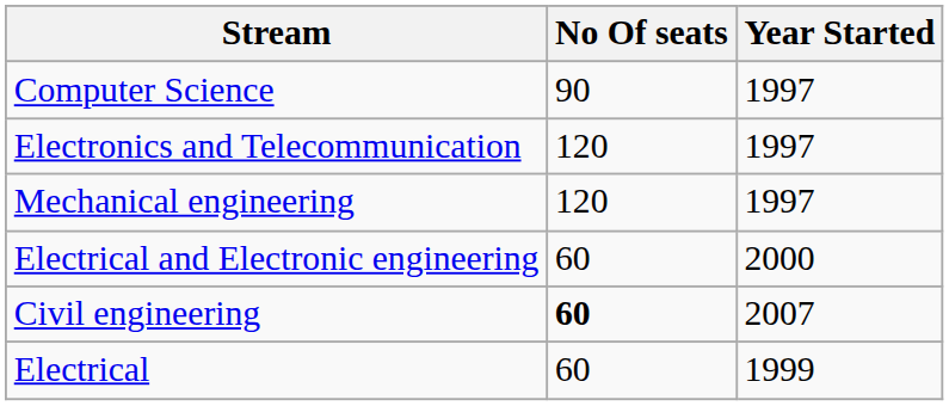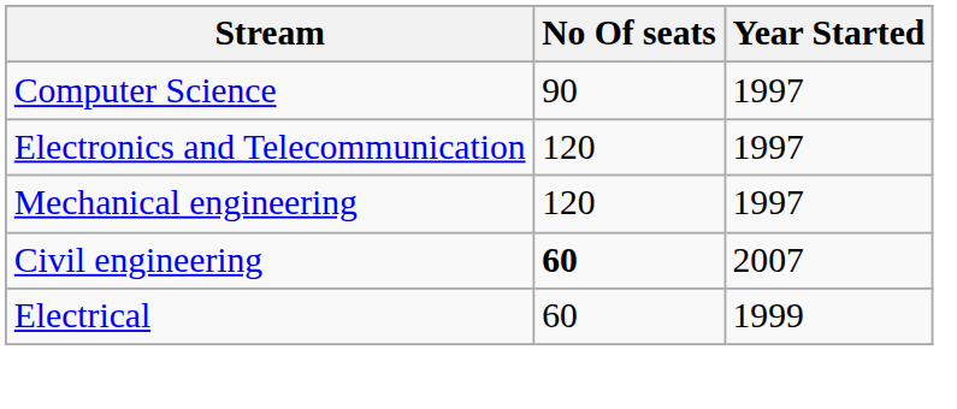- row: Electrical and Electronic engineering | 60 | 2000
